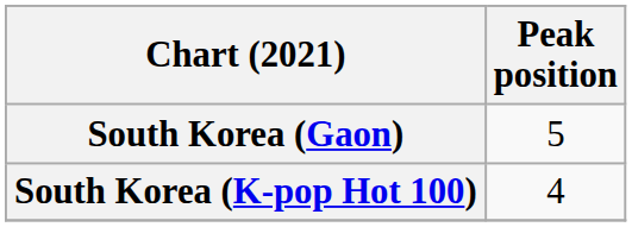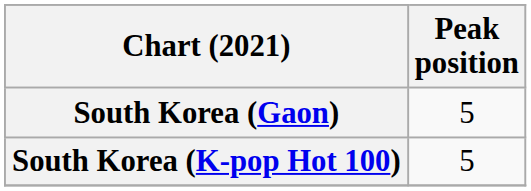South Korea (K-pop Hot 100) | Peak position: 4 -> 5
